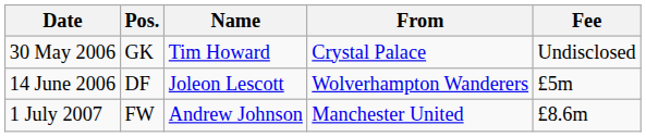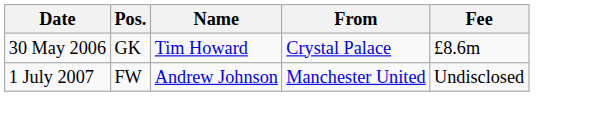30 May 2006 | Fee: Undisclosed -> £8.6m
- row: 14 June 2006 | DF | Joleon Lescott | Wolverhampton Wanderers | £5m
1 July 2007 | Fee: £8.6m -> Undisclosed
